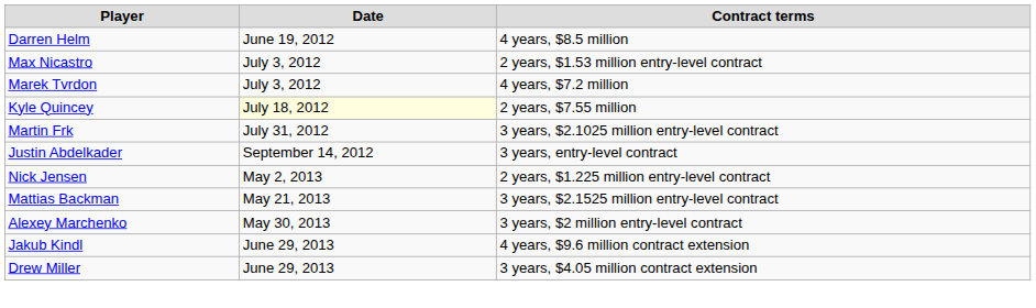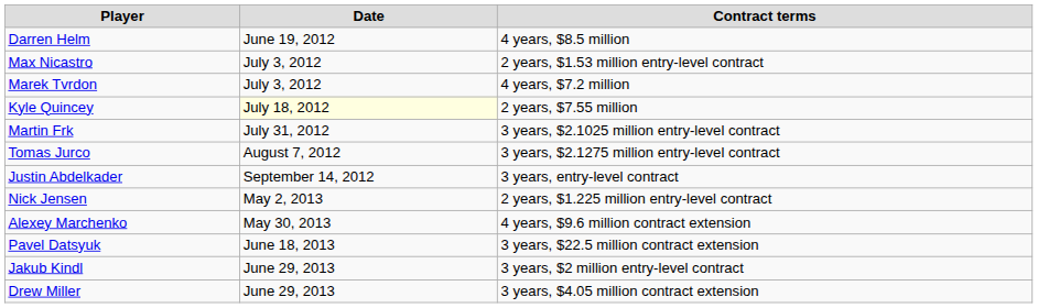+ row: Tomas Jurco | August 7, 2012 | 3 years, $2.1275 million entry-level contract
- row: Mattias Backman | May 21, 2013 | 3 years, $2.1525 million entry-level contract
Alexey Marchenko | Contract terms: 3 years, $2 million entry-level contract -> 4 years, $9.6 million contract extension
+ row: Pavel Datsyuk | June 18, 2013 | 3 years, $22.5 million contract extension
Jakub Kindl | Contract terms: 4 years, $9.6 million contract extension -> 3 years, $2 million entry-level contract
